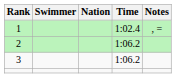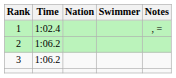columns swapped: Swimmer <-> Time
